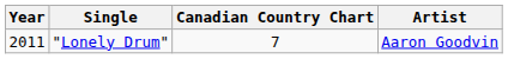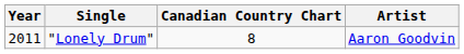"Lonely Drum" | Canadian Country Chart: 7 -> 8
